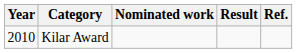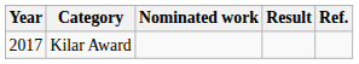Kilar Award | Year: 2010 -> 2017
